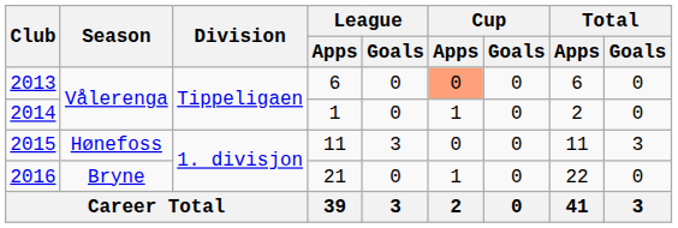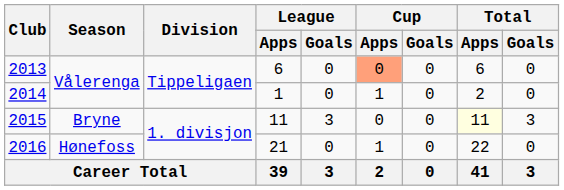2015 | Season: Hønefoss -> Bryne
2015 | Total / Apps: no background -> lightyellow background
2016 | Season: Bryne -> Hønefoss
